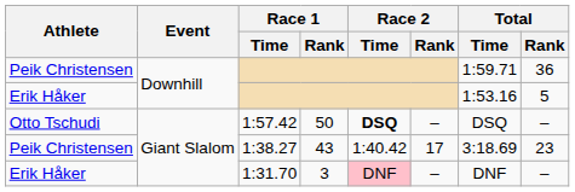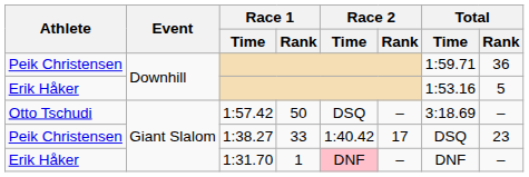1:57.42 | Race 2 / Time: bold -> normal
1:57.42 | Total / Time: DSQ -> 3:18.69
1:38.27 | Race 1 / Rank: 43 -> 33
1:38.27 | Total / Time: 3:18.69 -> DSQ
1:31.70 | Race 1 / Rank: 3 -> 1
